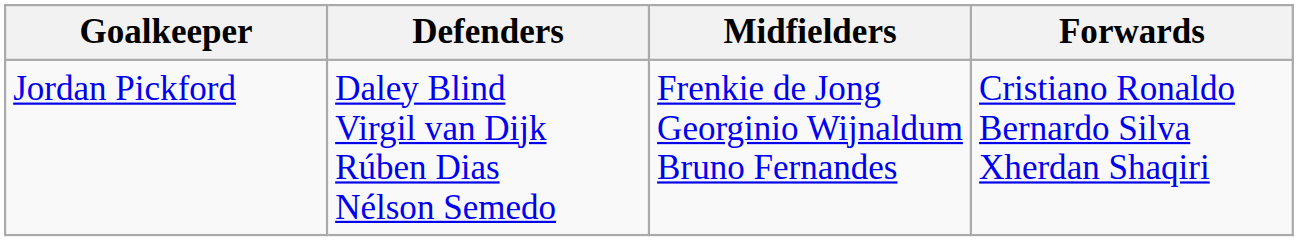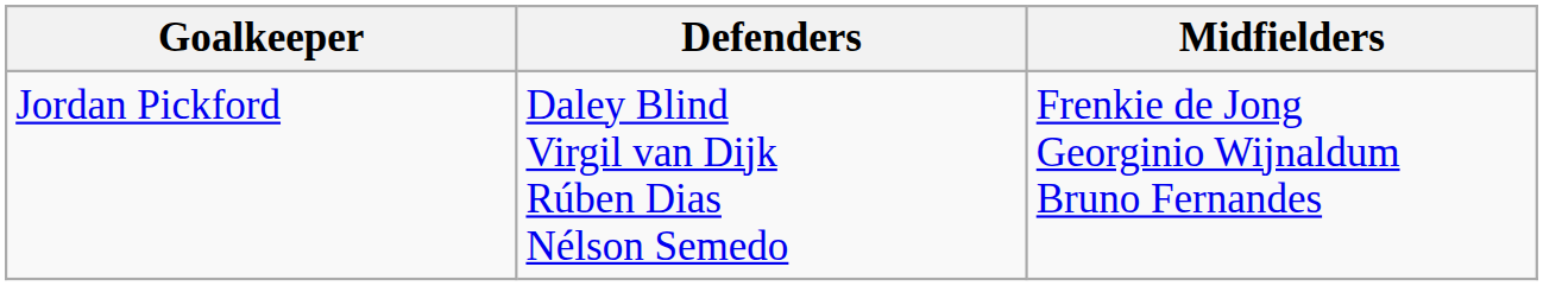- column: Forwards | Cristiano Ronaldo Bernardo Silva Xherdan Shaqiri
